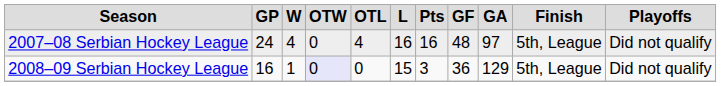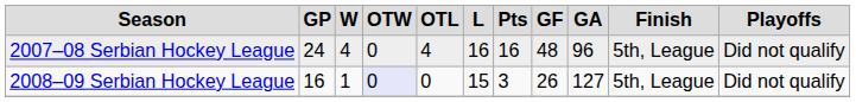2007–08 Serbian Hockey League | column 9: 97 -> 96
2008–09 Serbian Hockey League | column 8: 36 -> 26
2008–09 Serbian Hockey League | column 9: 129 -> 127
